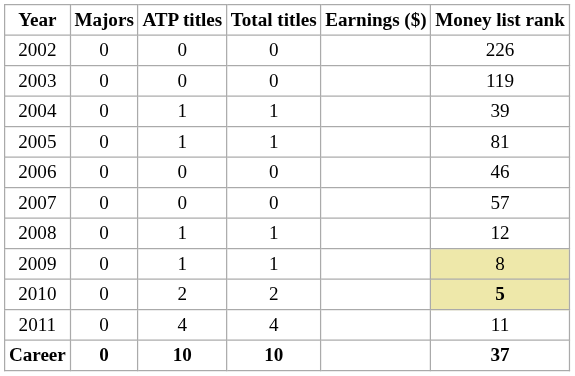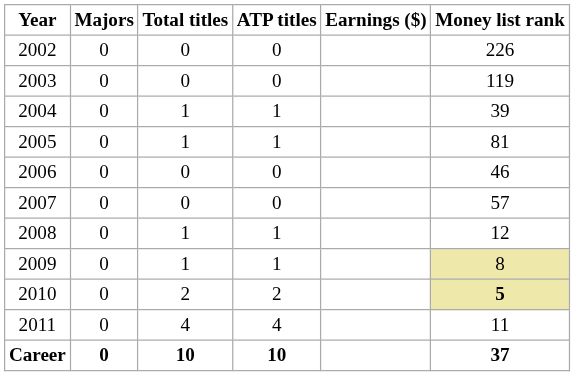columns swapped: ATP titles <-> Total titles
